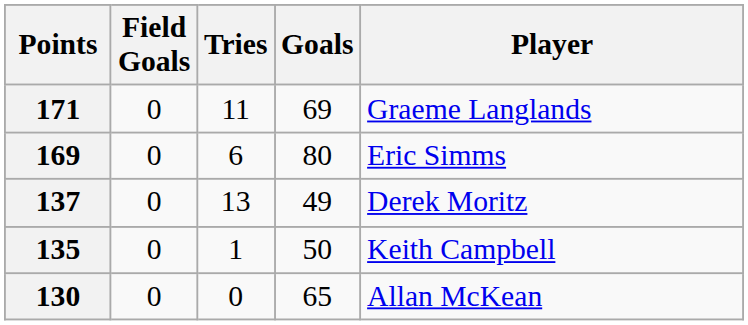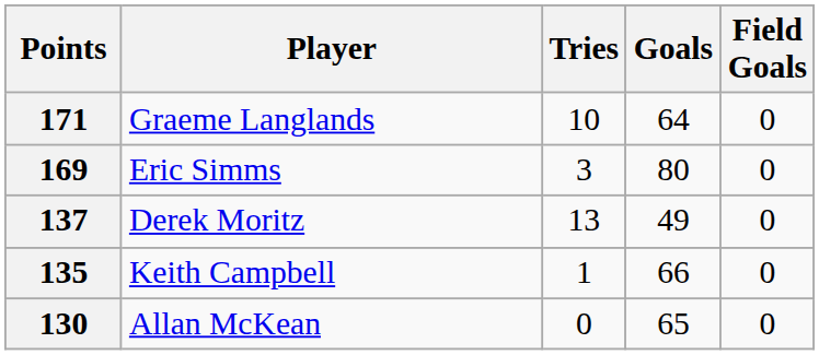columns swapped: Player <-> Field Goals
171 | Tries: 11 -> 10
171 | Goals: 69 -> 64
169 | Tries: 6 -> 3
135 | Goals: 50 -> 66
